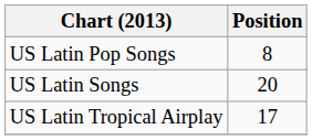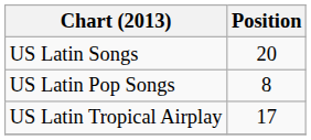rows swapped: US Latin Songs <-> US Latin Pop Songs
